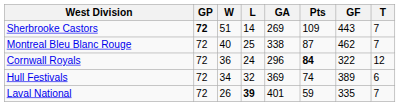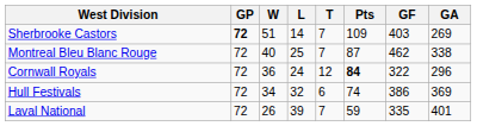columns swapped: T <-> GA
Sherbrooke Castors | GF: 443 -> 403
Hull Festivals | GF: 389 -> 386
Laval National | L: bold -> normal
